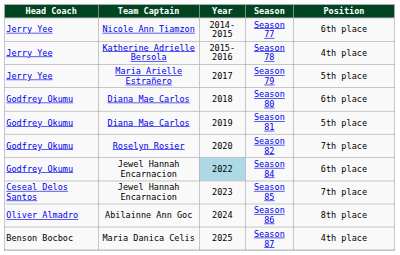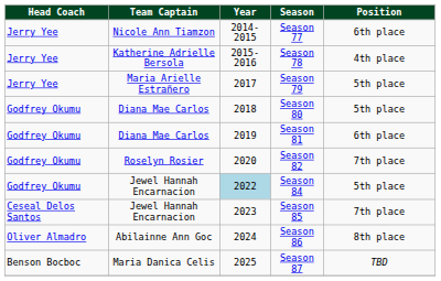Season 80 | column 5: 6th place -> 5th place
Season 81 | column 5: 5th place -> 6th place
Season 84 | column 5: 6th place -> 5th place
Season 87 | column 5: 4th place -> TBD
